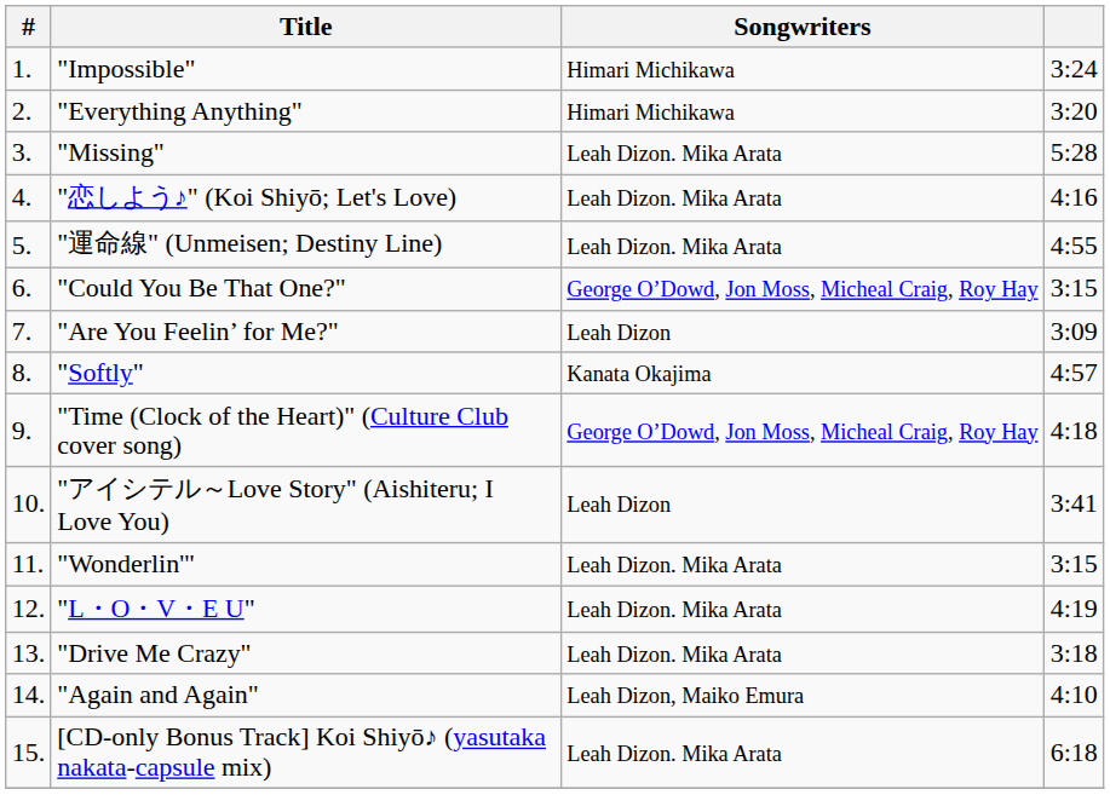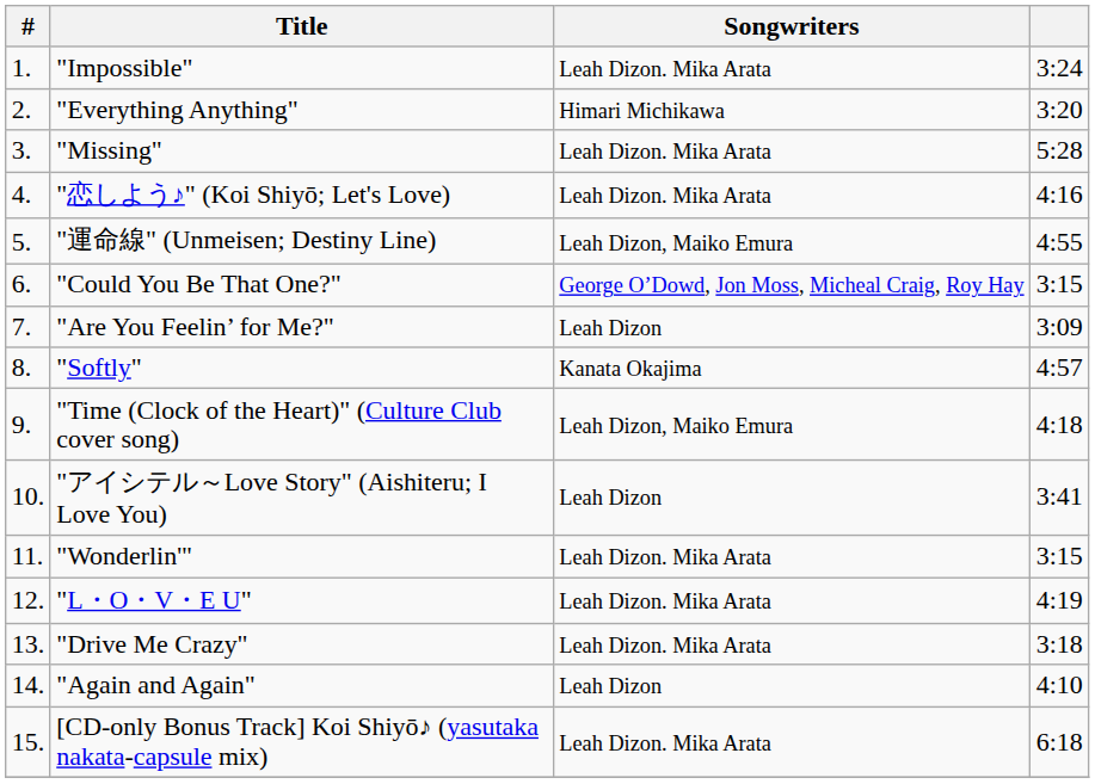"Impossible" | Songwriters: Himari Michikawa -> Leah Dizon. Mika Arata
"運命線" (Unmeisen; Destiny Line) | Songwriters: Leah Dizon. Mika Arata -> Leah Dizon, Maiko Emura
"Time (Clock of the Heart)" (Culture Club cover song) | Songwriters: George O’Dowd, Jon Moss, Micheal Craig, Roy Hay -> Leah Dizon, Maiko Emura
"Again and Again" | Songwriters: Leah Dizon, Maiko Emura -> Leah Dizon
